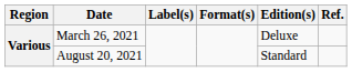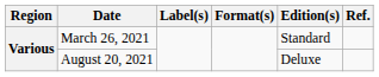March 26, 2021 | Edition(s): Deluxe -> Standard
August 20, 2021 | Edition(s): Standard -> Deluxe
